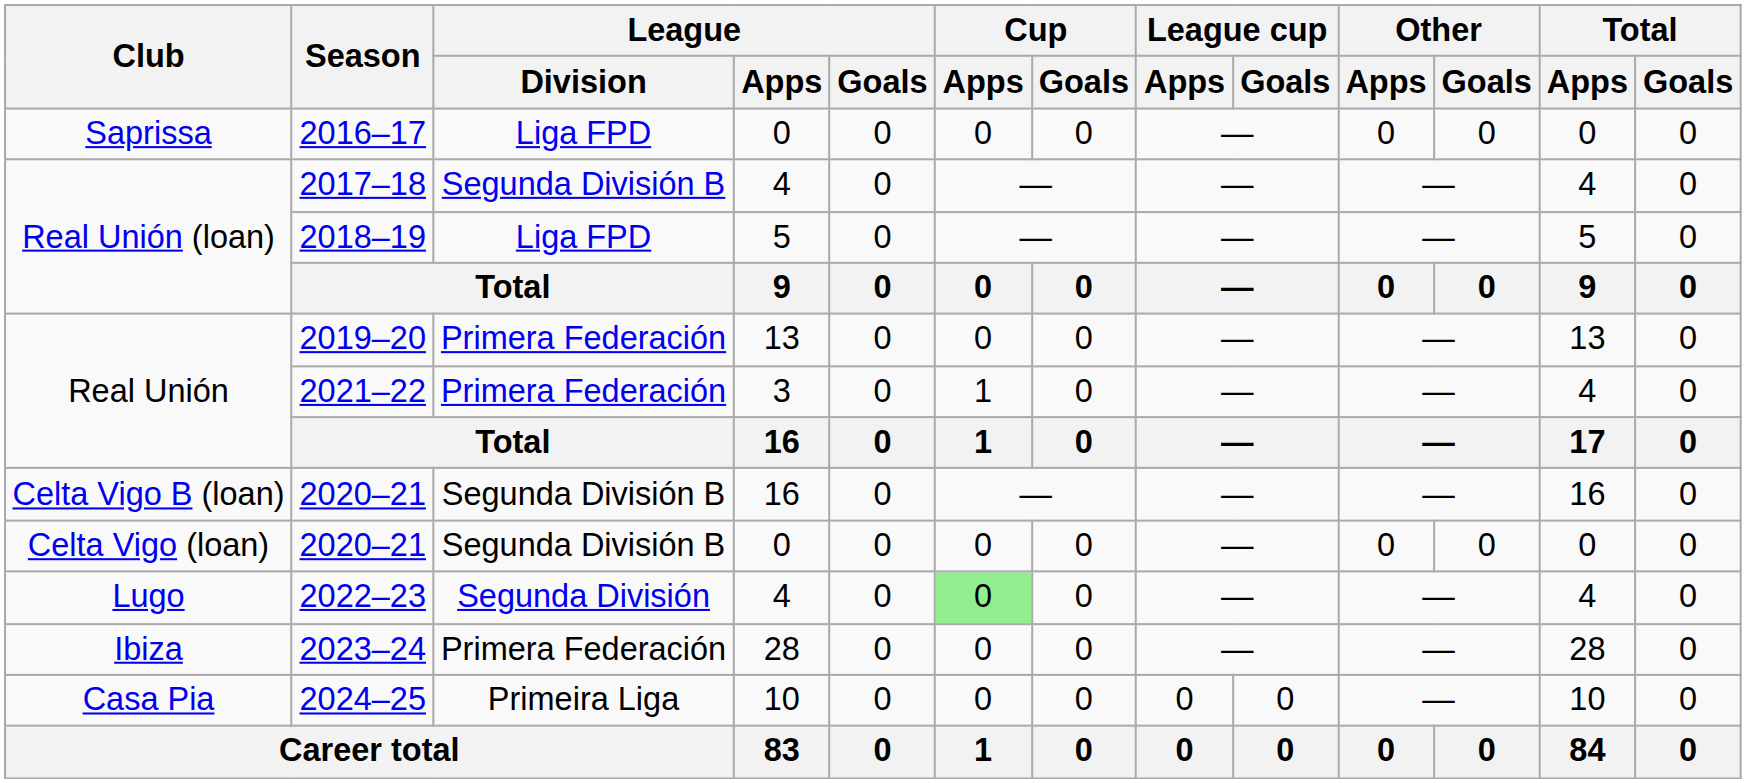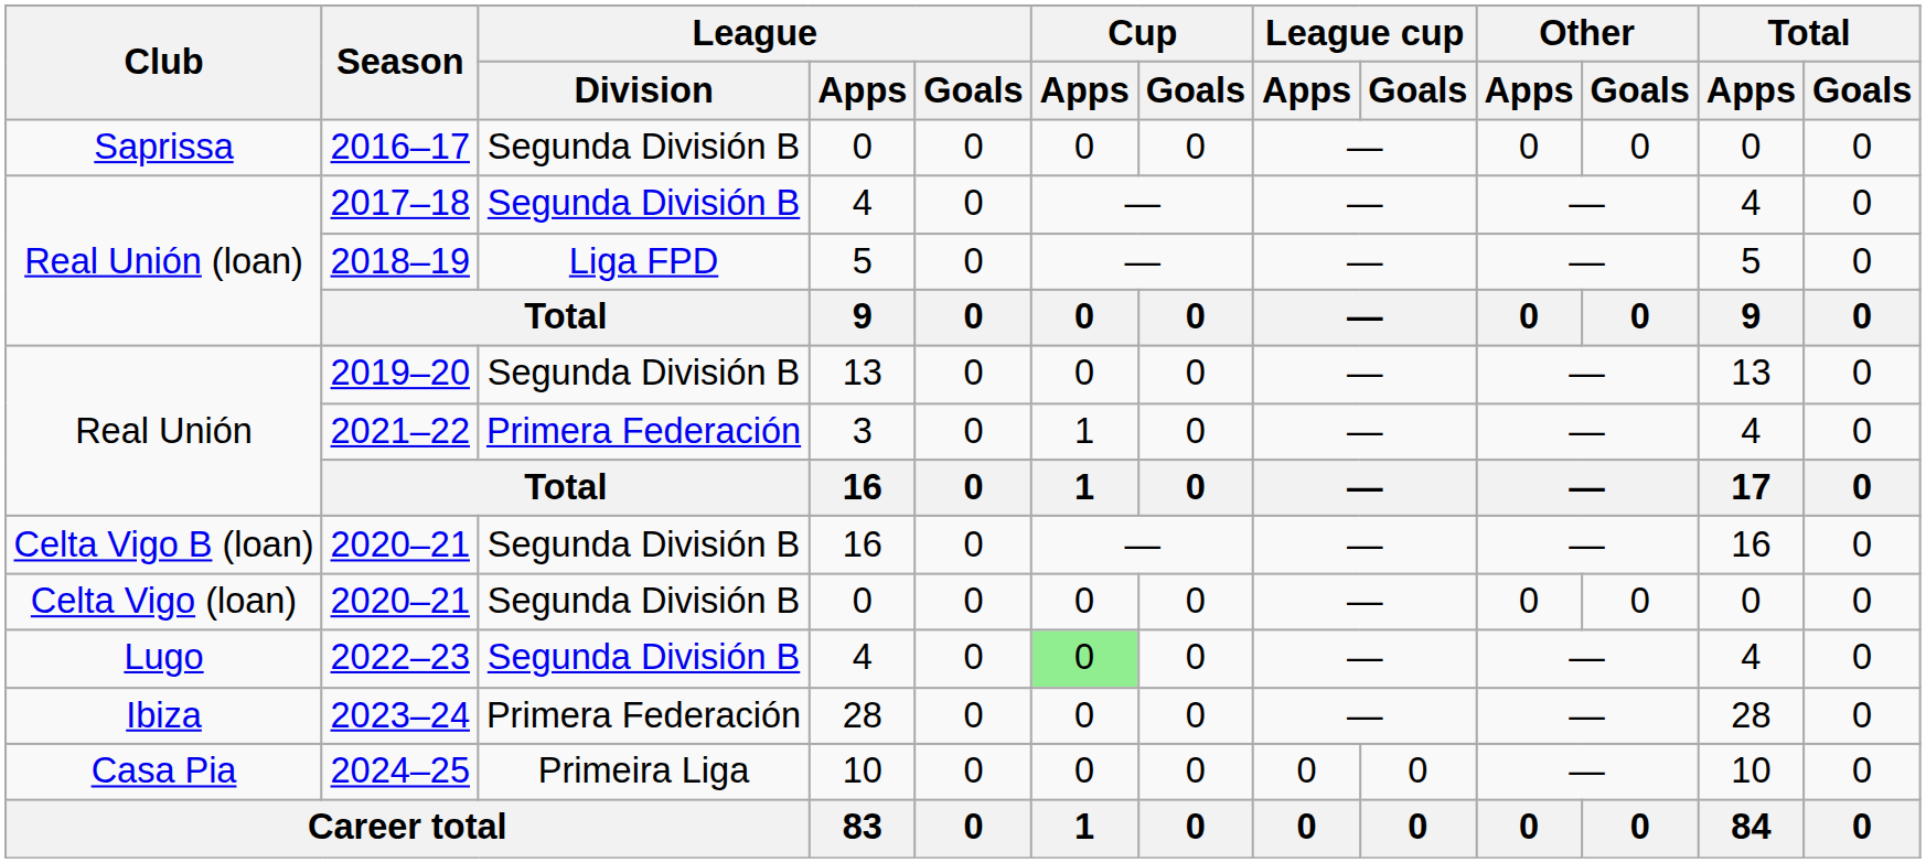2016–17 | League / Division: Liga FPD -> Segunda División B
2019–20 | League / Division: Primera Federación -> Segunda División B
2022–23 | League / Division: Segunda División -> Segunda División B
